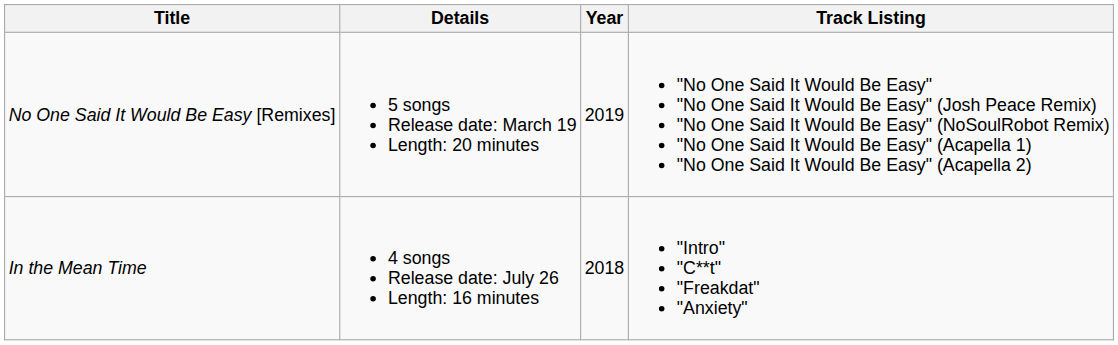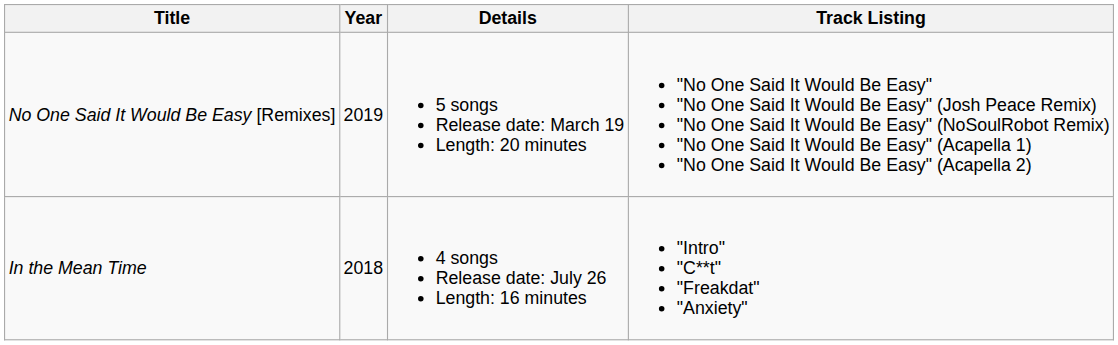columns swapped: Year <-> Details
